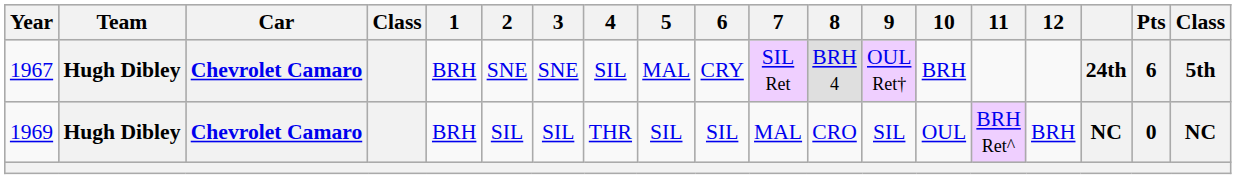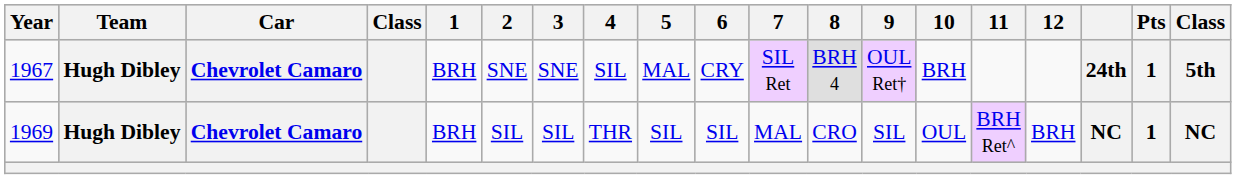1967 | Pts: 6 -> 1
1969 | Pts: 0 -> 1
